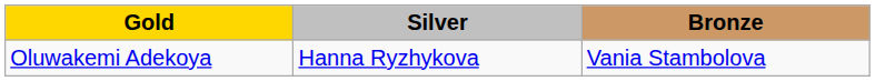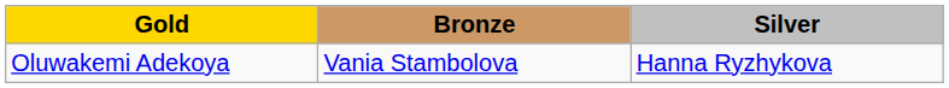columns swapped: Silver <-> Bronze
